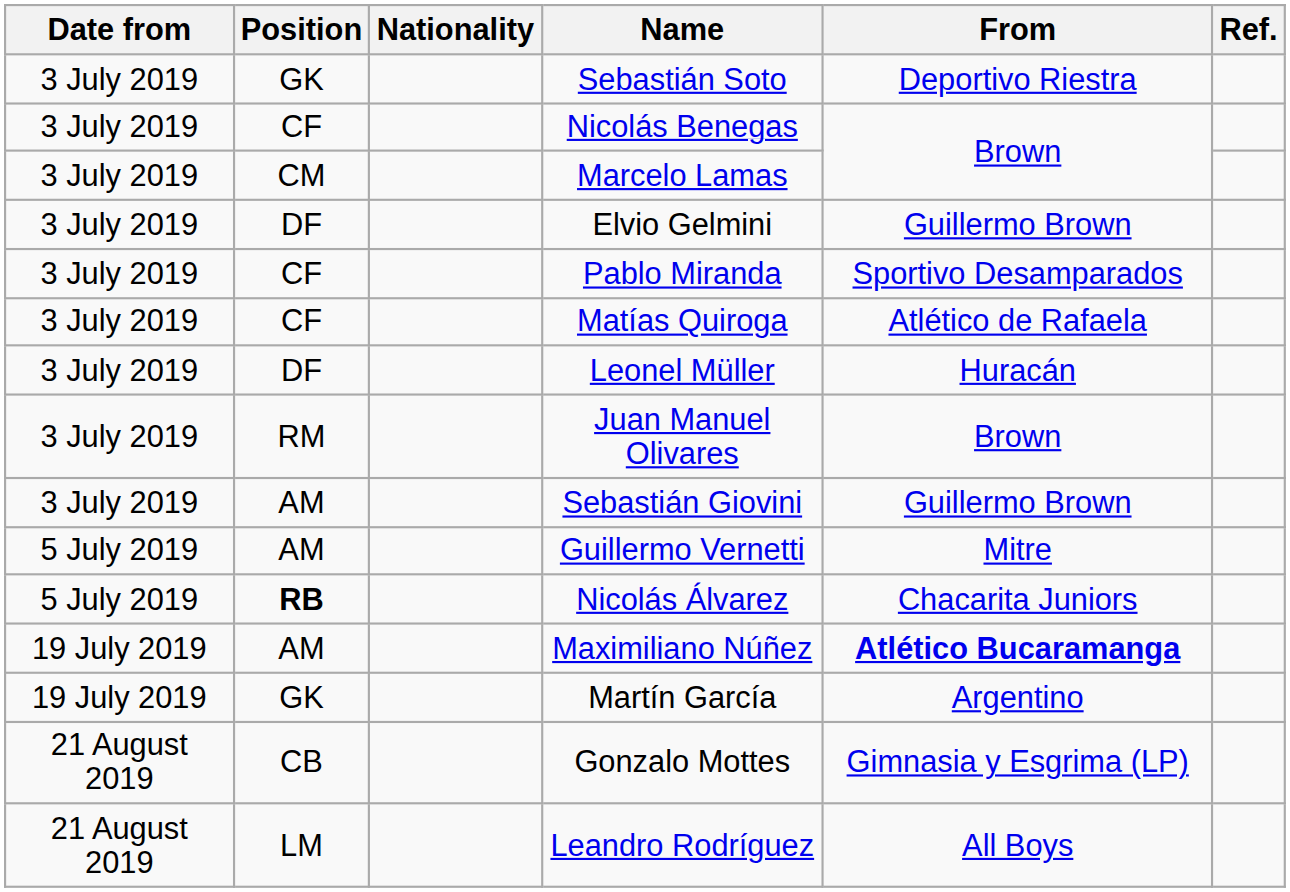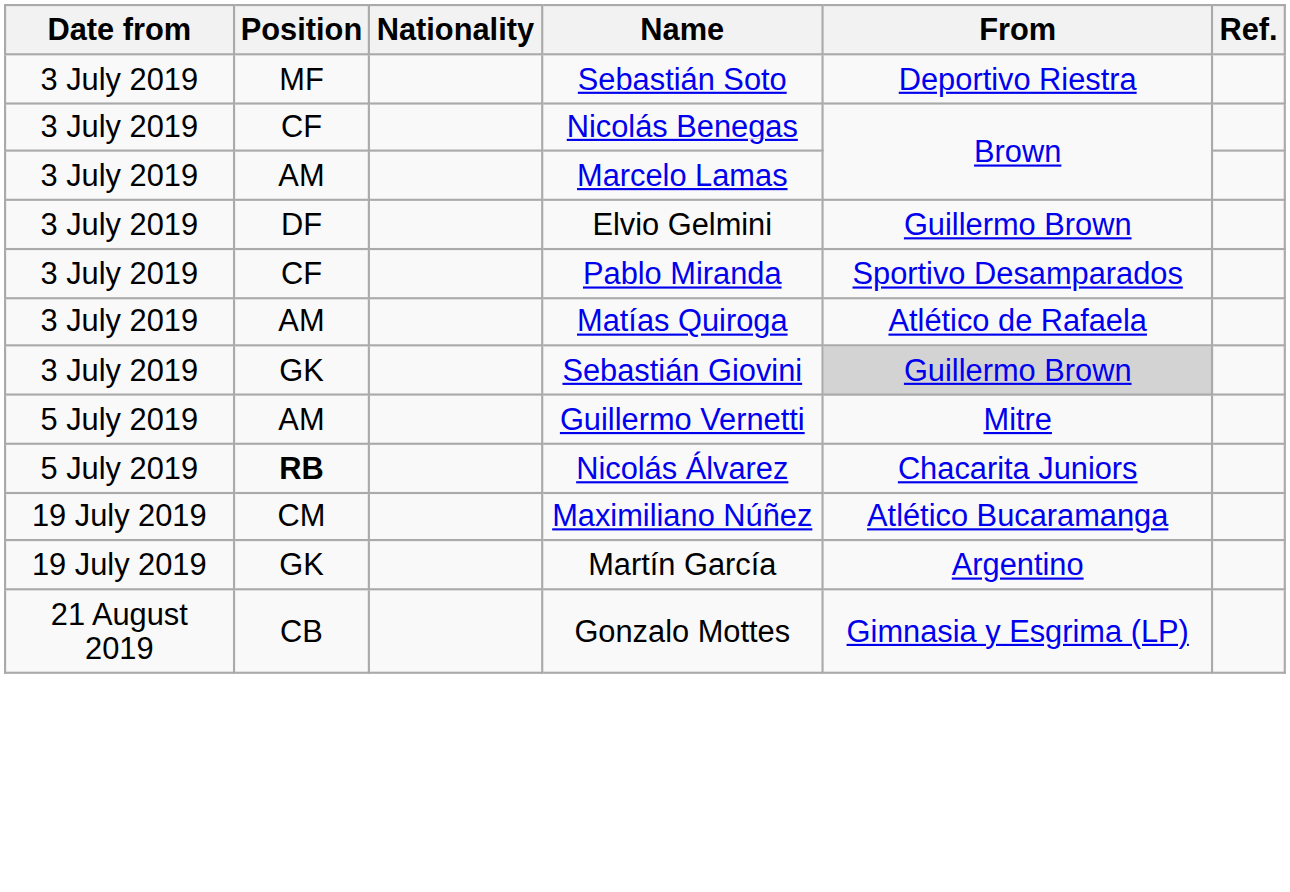Sebastián Soto | Position: GK -> MF
Marcelo Lamas | Position: CM -> AM
Matías Quiroga | Position: CF -> AM
- row: 3 July 2019 | DF | Leonel Müller | Huracán
- row: 3 July 2019 | RM | Juan Manuel Olivares | Brown
Sebastián Giovini | Position: AM -> GK
Sebastián Giovini | From: no background -> lightgrey background
Maximiliano Núñez | Position: AM -> CM
Maximiliano Núñez | From: bold -> normal
- row: 21 August 2019 | LM | Leandro Rodríguez | All Boys
